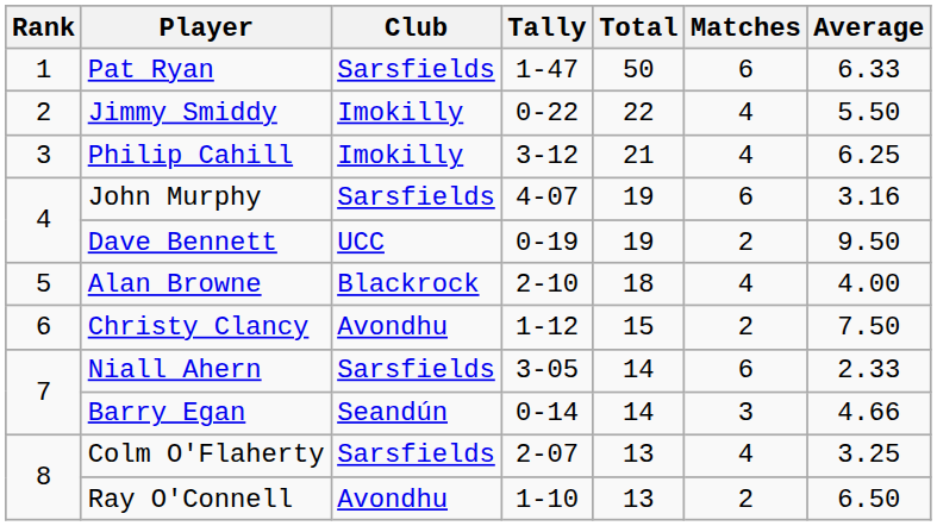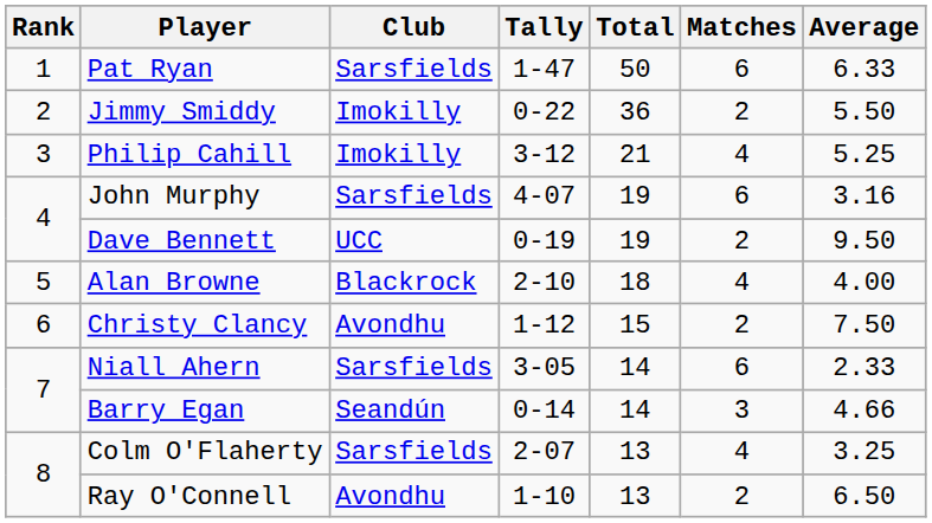Jimmy Smiddy | Total: 22 -> 36
Jimmy Smiddy | Matches: 4 -> 2
Philip Cahill | Average: 6.25 -> 5.25
